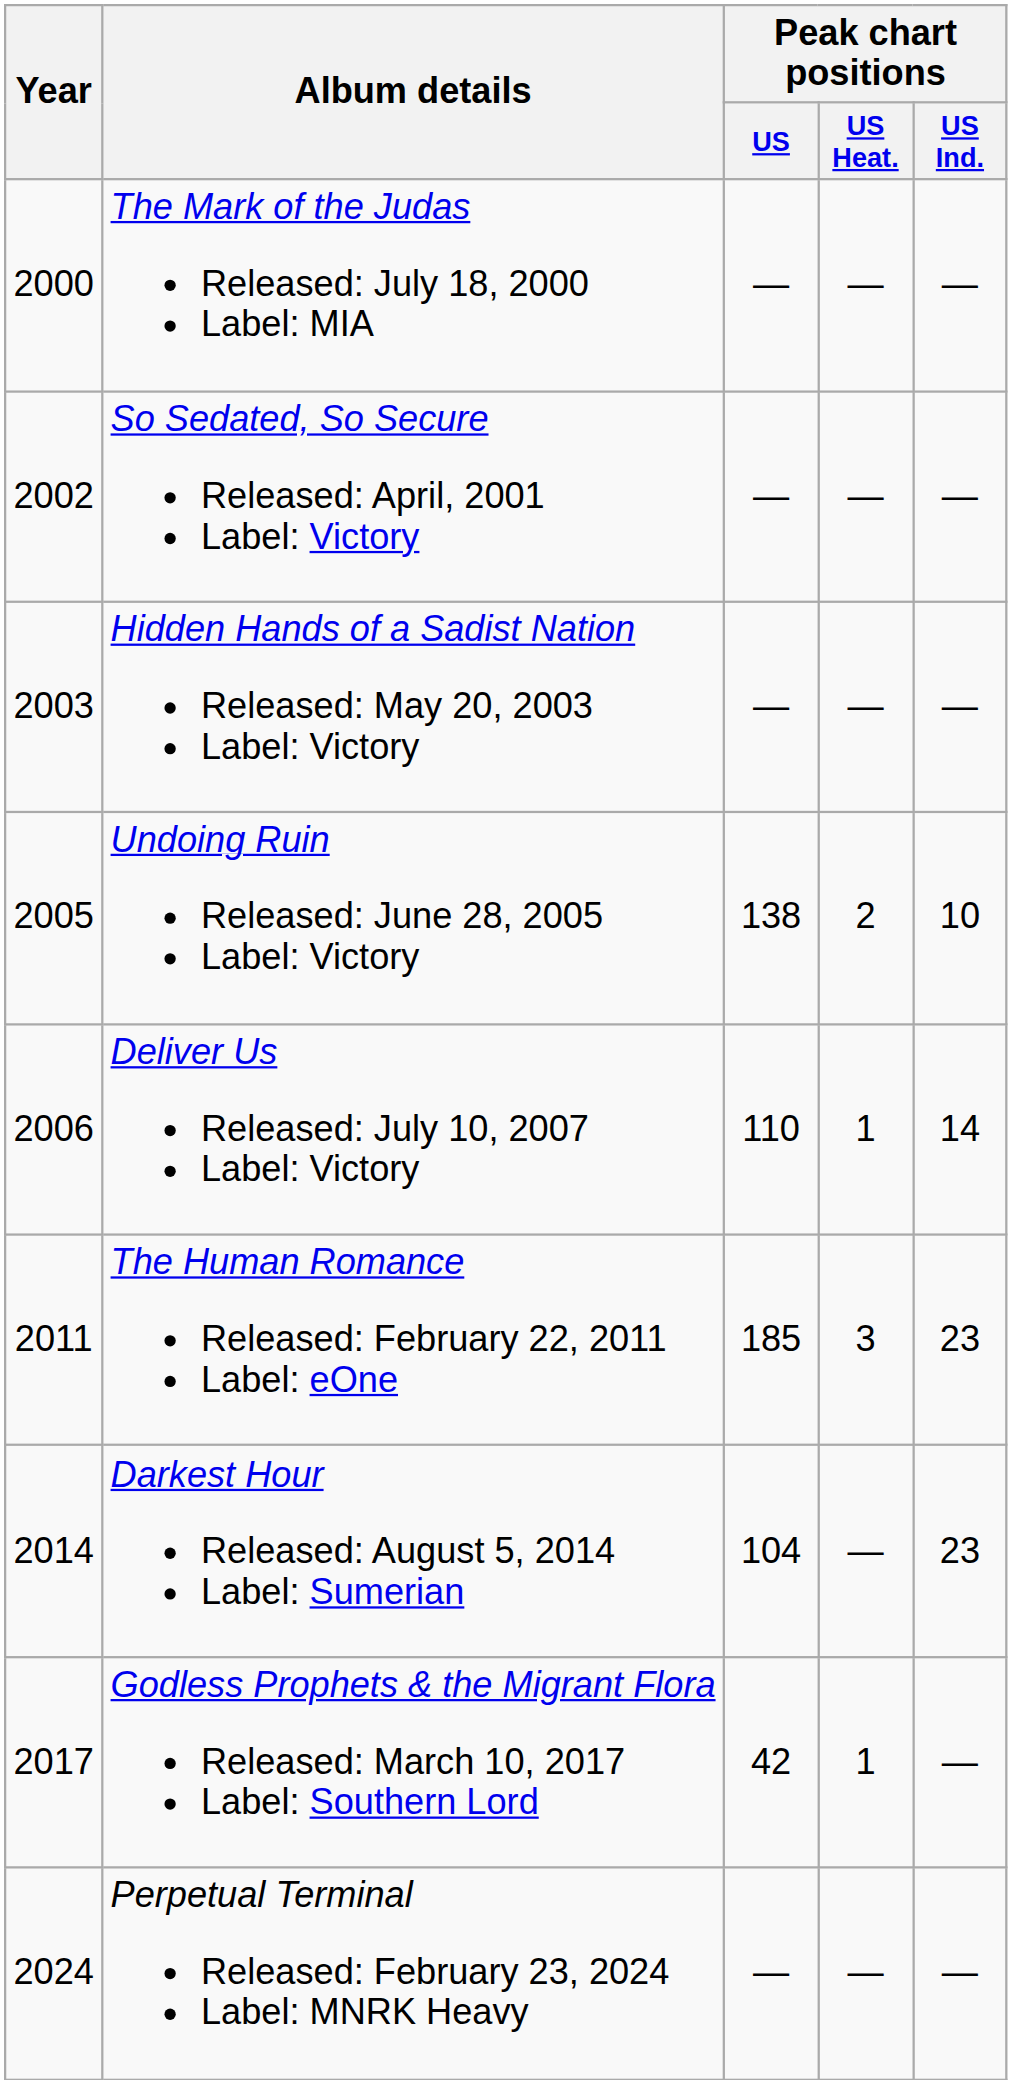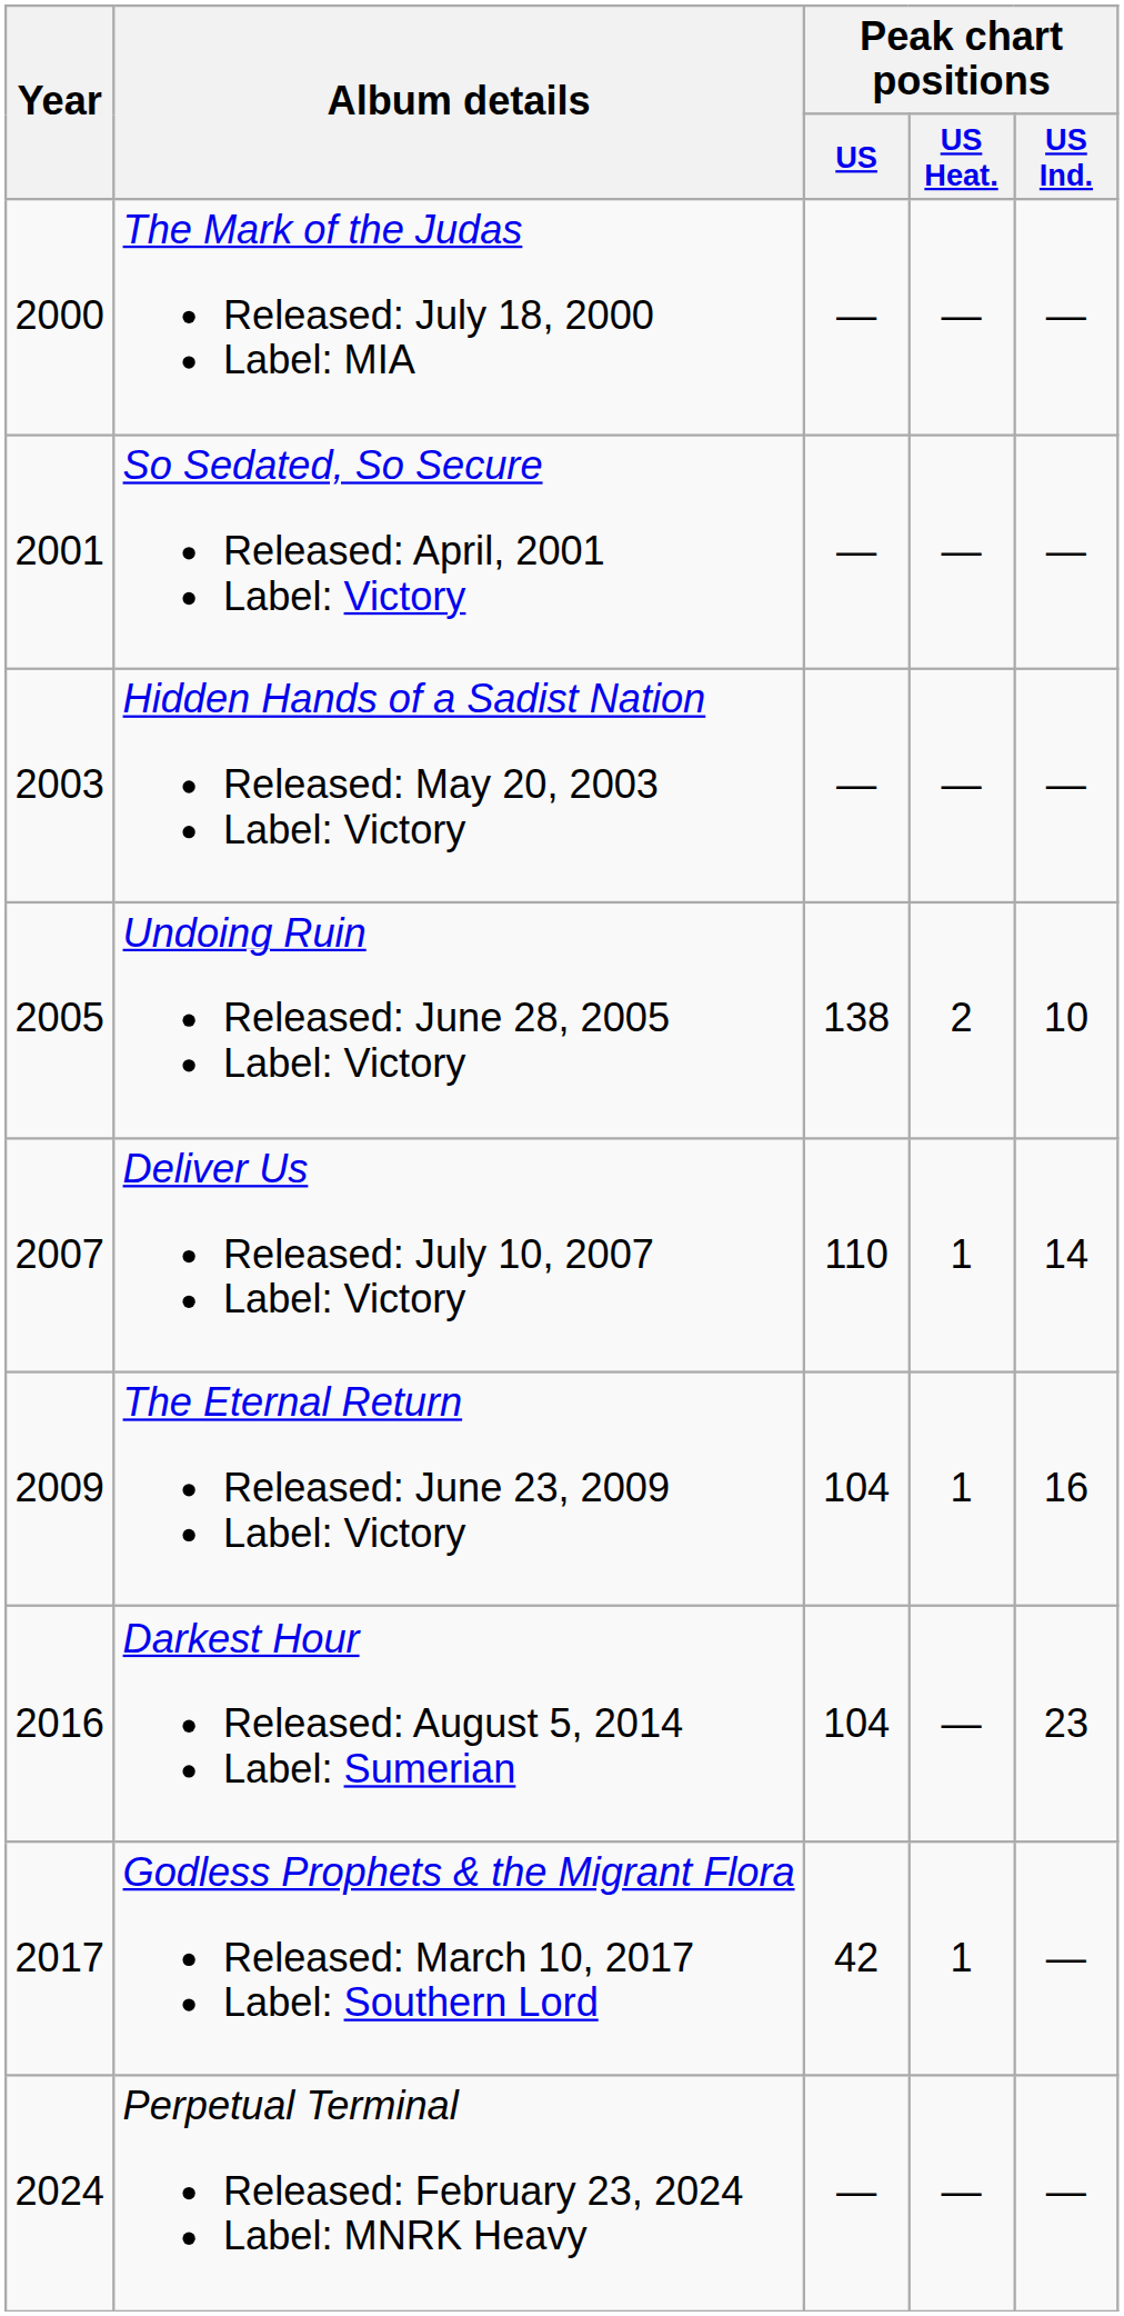So Sedated, So Secure Released: April, 2001 Label: Victory | Year: 2002 -> 2001
Deliver Us Released: July 10, 2007 Label: Victory | Year: 2006 -> 2007
+ row: 2009 | The Eternal Return Released: June 23, 2009 Label: Victory | 104 | 1 | 16
- row: 2011 | The Human Romance Released: February 22, 2011 Label: eOne | 185 | 3 | 23
Darkest Hour Released: August 5, 2014 Label: Sumerian | Year: 2014 -> 2016
